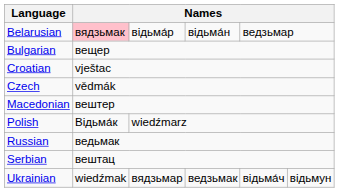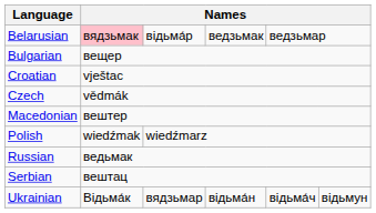Belarusian | column 4: відьма́н -> ведзьмак
Polish | column 2: Відьма́к -> wiedźmak
Ukrainian | column 2: wiedźmak -> Відьма́к
Ukrainian | column 4: ведзьмак -> відьма́н
